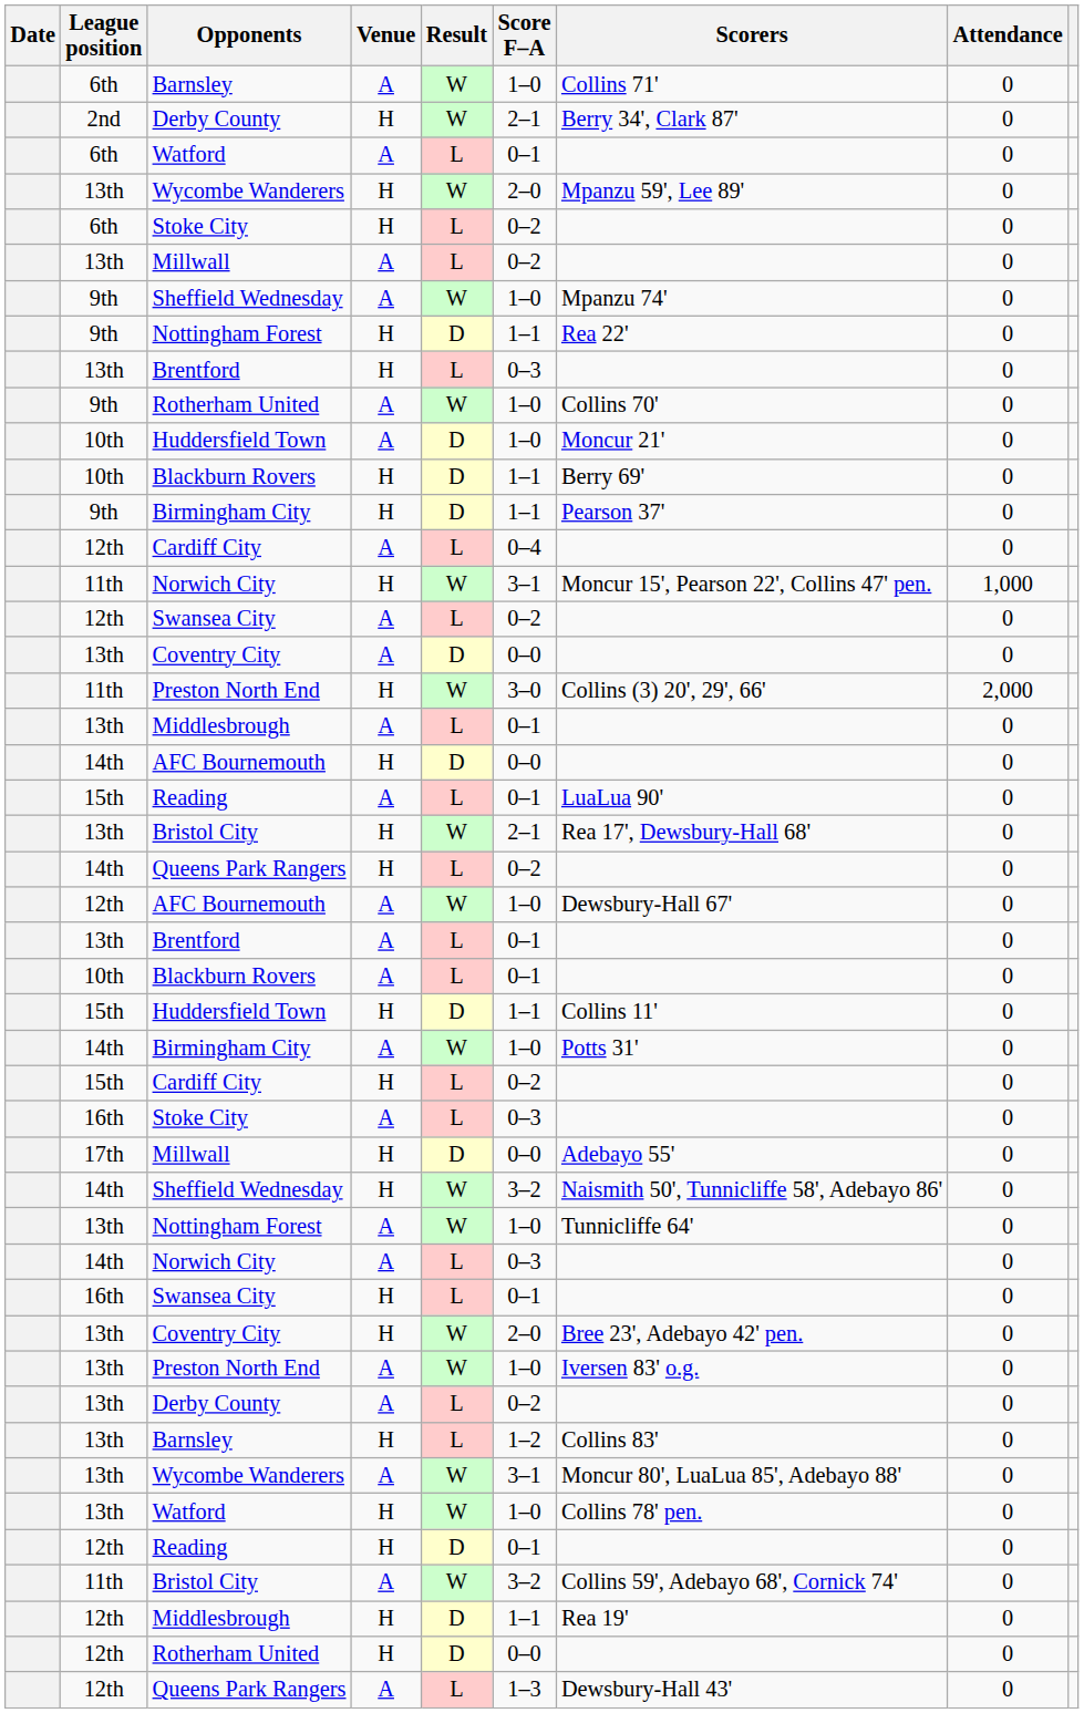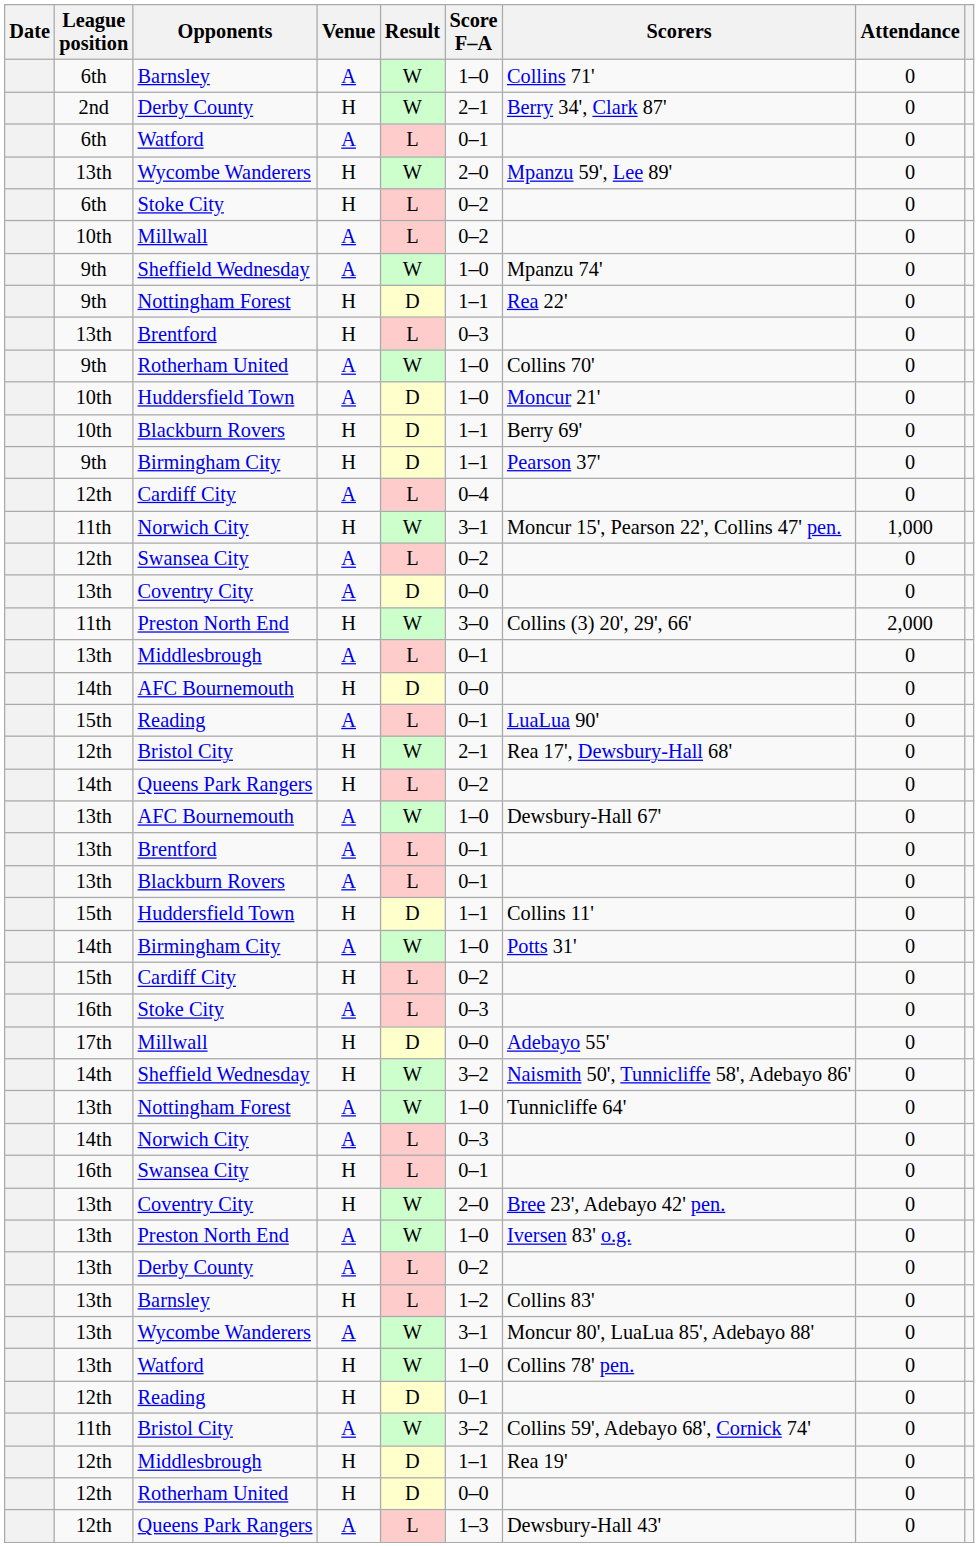Millwall / A | League position: 13th -> 10th
Bristol City / H | League position: 13th -> 12th
AFC Bournemouth / A | League position: 12th -> 13th
Blackburn Rovers / A | League position: 10th -> 13th
